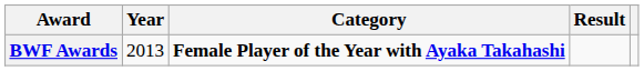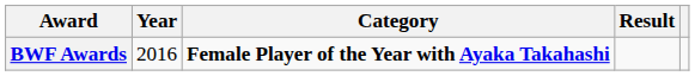BWF Awards | Year: 2013 -> 2016
